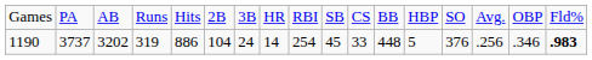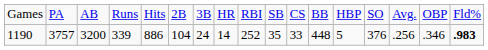1190 | column 2: 3737 -> 3757
1190 | column 3: 3202 -> 3200
1190 | column 4: 319 -> 339
1190 | column 9: 254 -> 252
1190 | column 10: 45 -> 35
